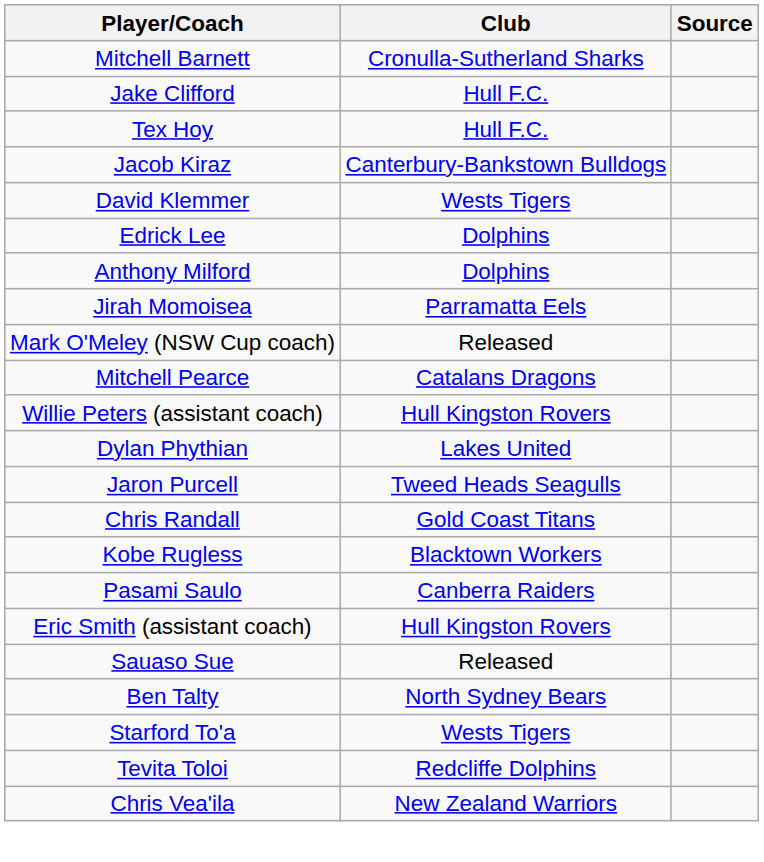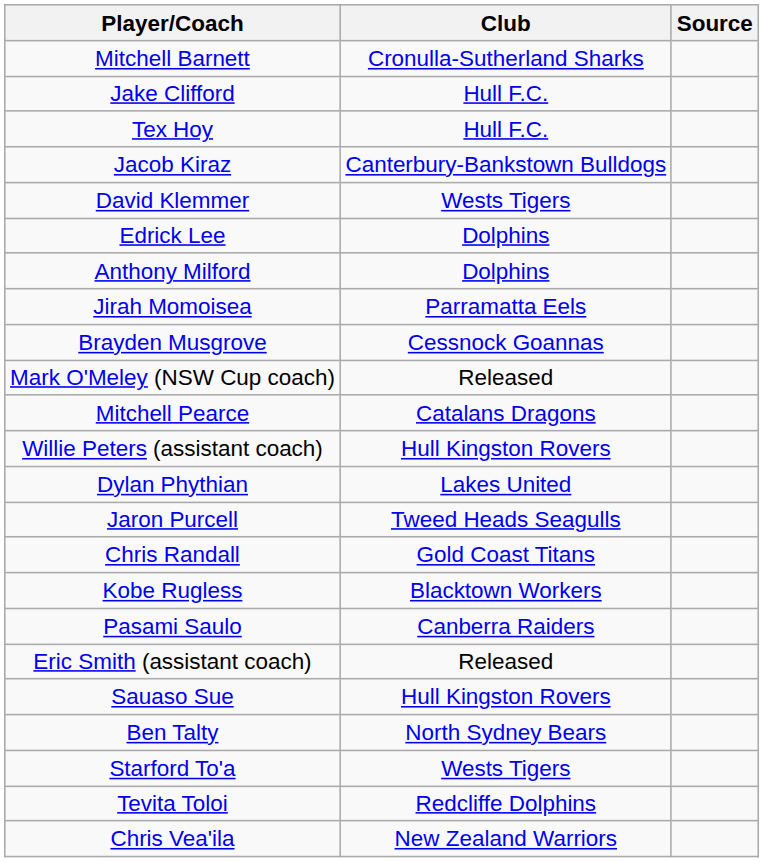+ row: Brayden Musgrove | Cessnock Goannas
Eric Smith (assistant coach) | Club: Hull Kingston Rovers -> Released
Sauaso Sue | Club: Released -> Hull Kingston Rovers
